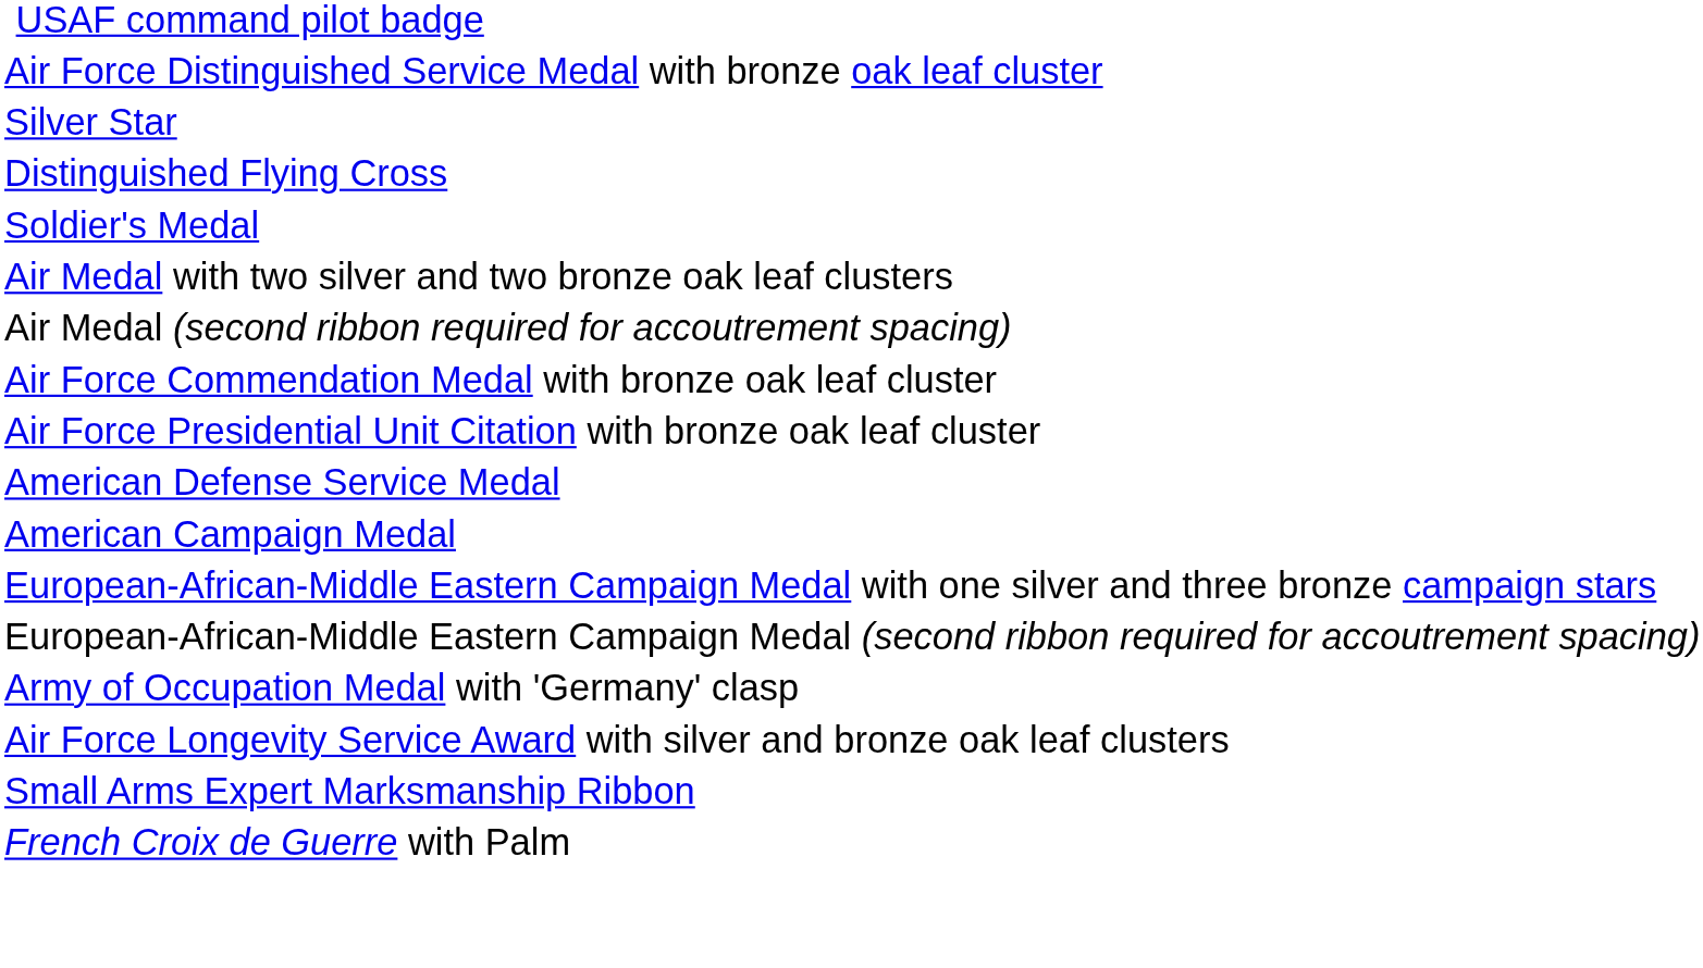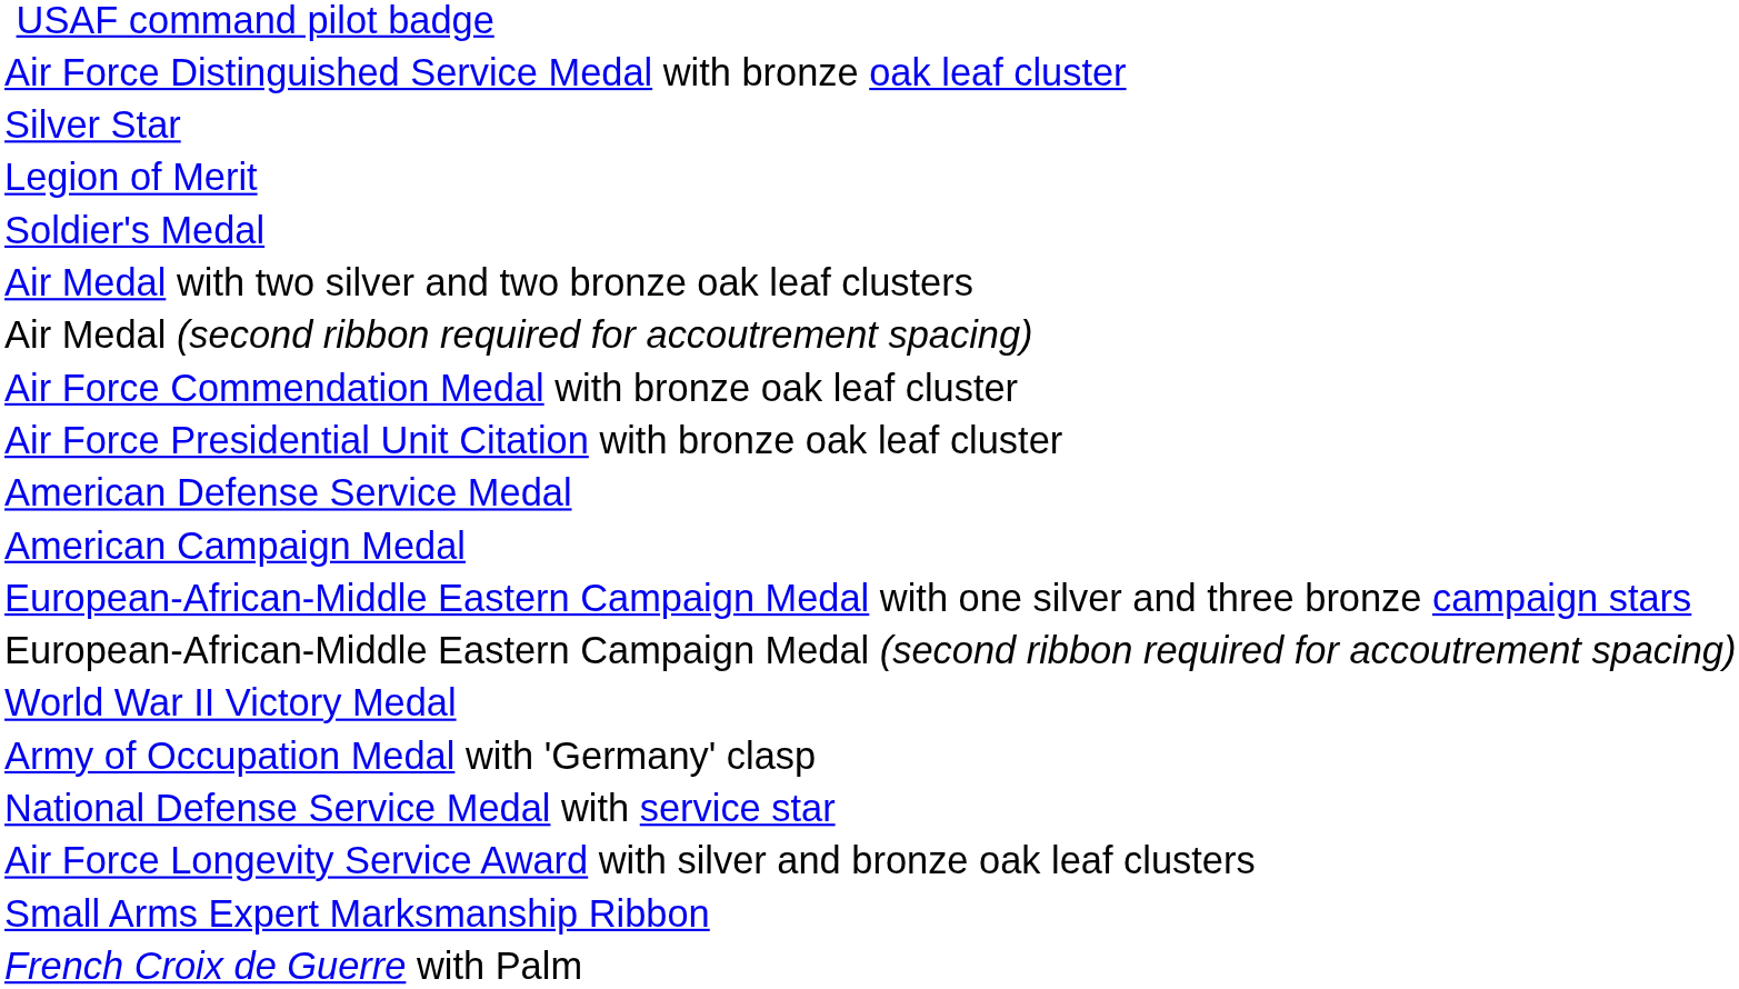+ row: Legion of Merit
- row: Distinguished Flying Cross
+ row: World War II Victory Medal
+ row: National Defense Service Medal with service star
